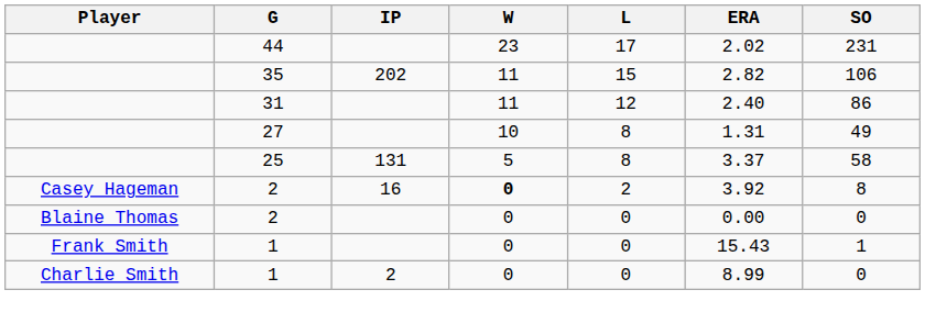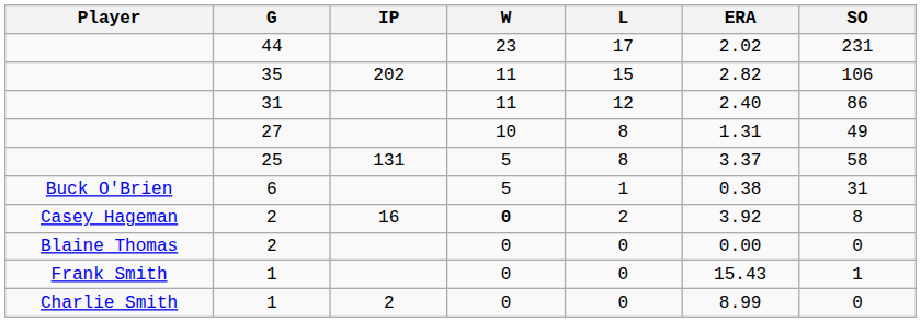+ row: Buck O'Brien | 6 | 5 | 1 | 0.38 | 31
